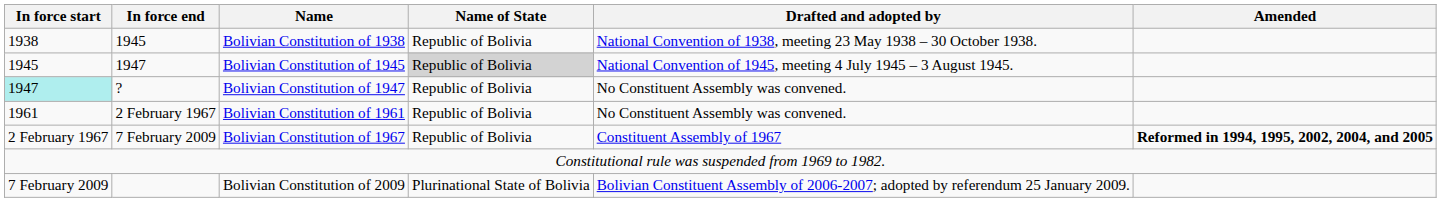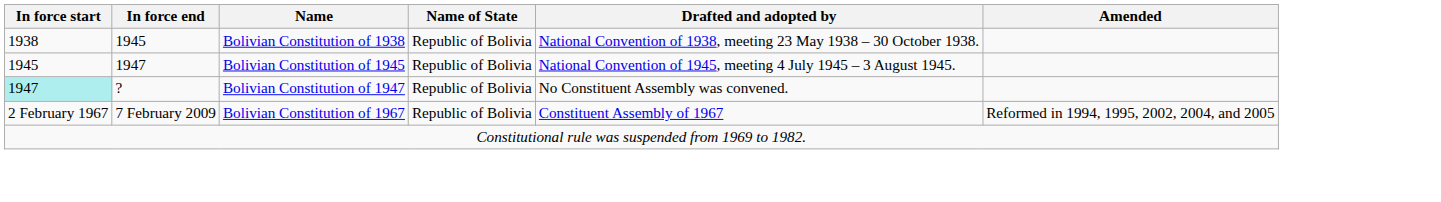Bolivian Constitution of 1945 | Name of State: lightgrey background -> no background
- row: 1961 | 2 February 1967 | Bolivian Constitution of 1961 | Republic of Bolivia | No Constituent Assembly was convened.
Bolivian Constitution of 1967 | Amended: bold -> normal
- row: 7 February 2009 | Bolivian Constitution of 2009 | Plurinational State of Bolivia | Bolivian Constituent Assembly of 2006-2007; adopted by referendum 25 January 2009.
